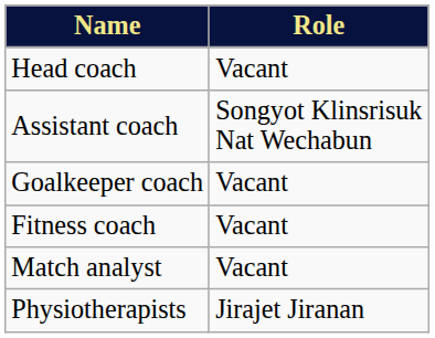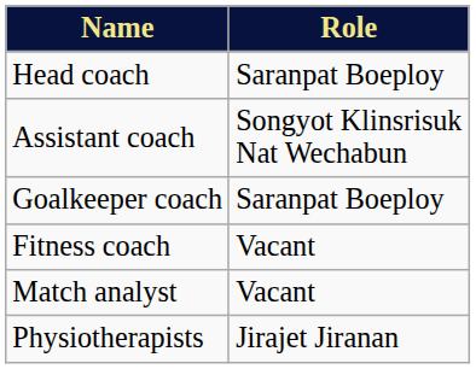Head coach | Role: Vacant -> Saranpat Boeploy
Goalkeeper coach | Role: Vacant -> Saranpat Boeploy
